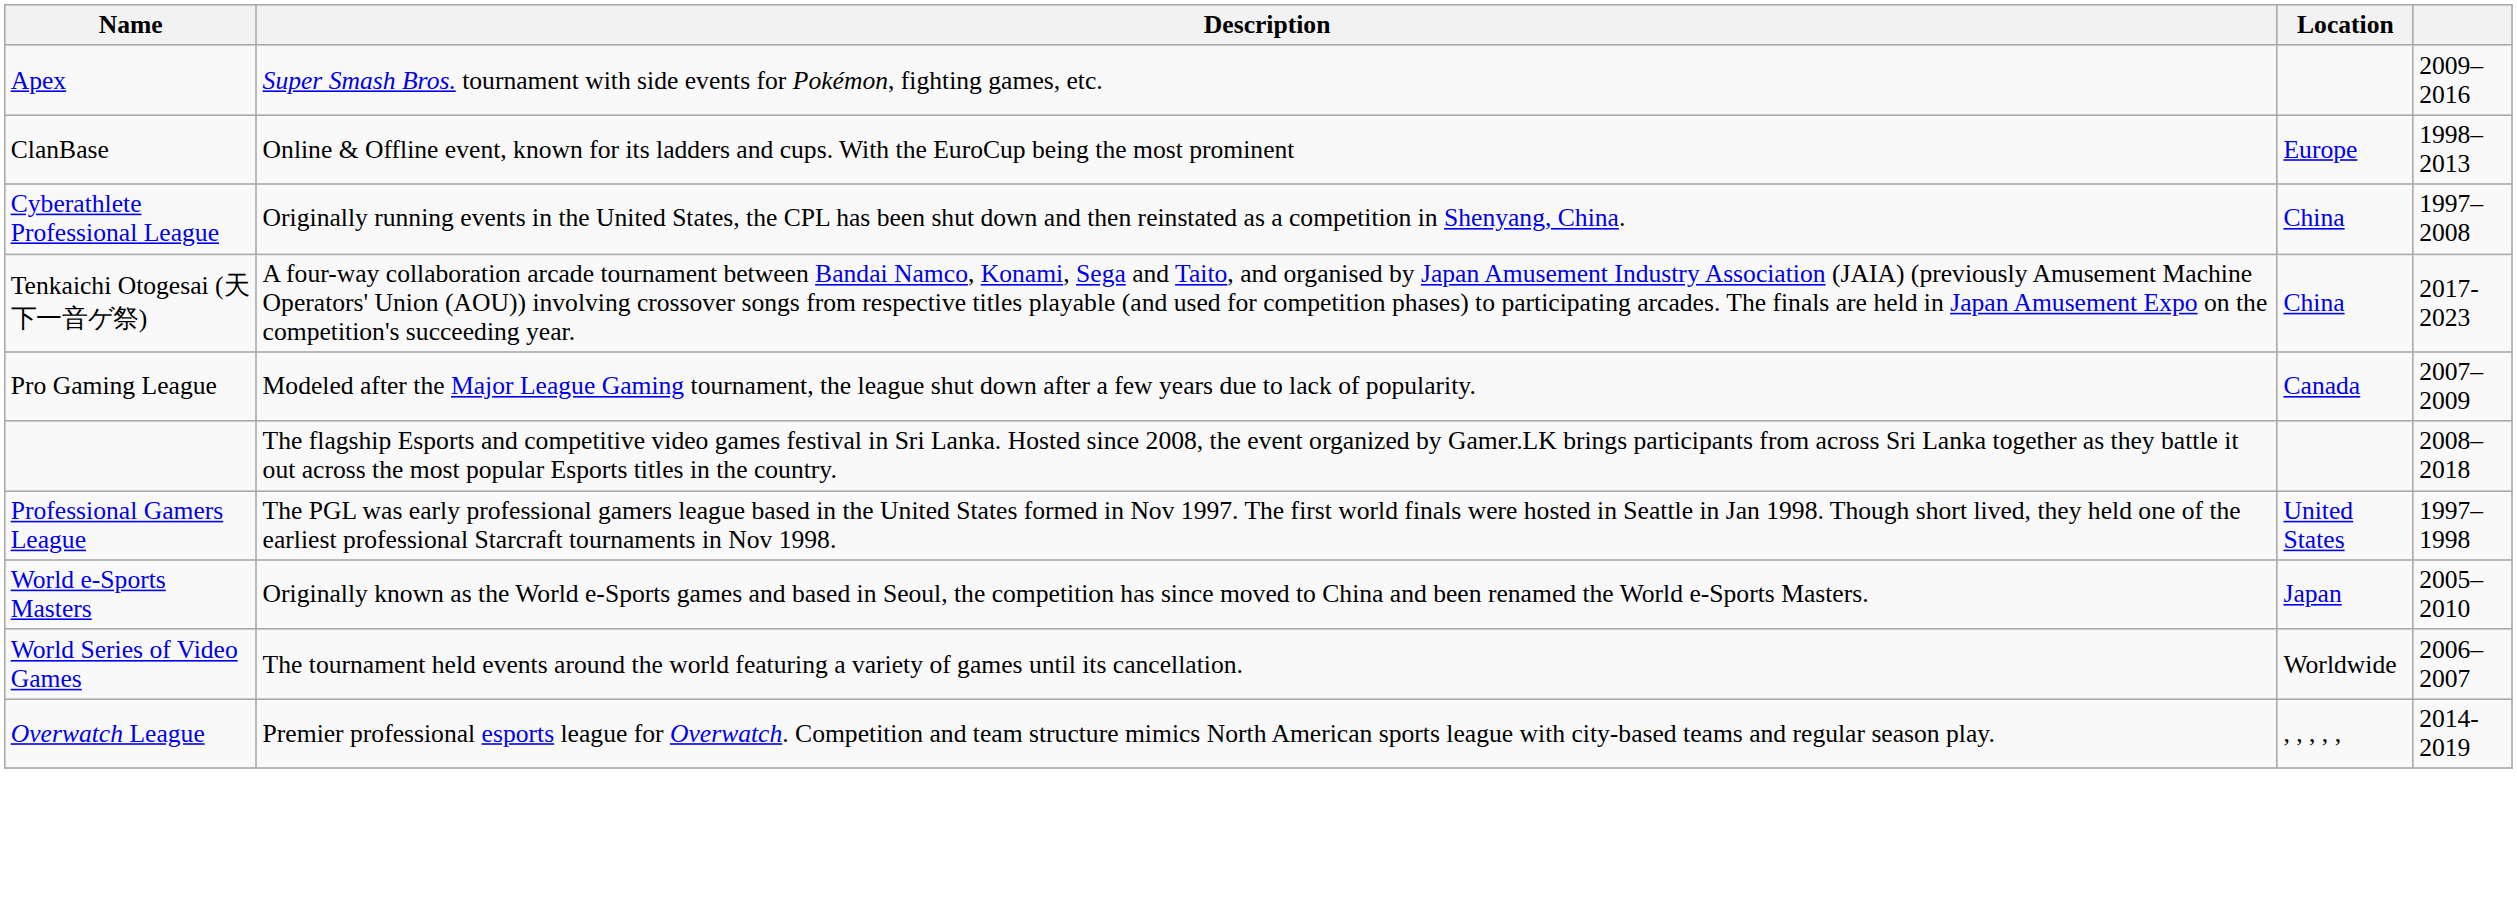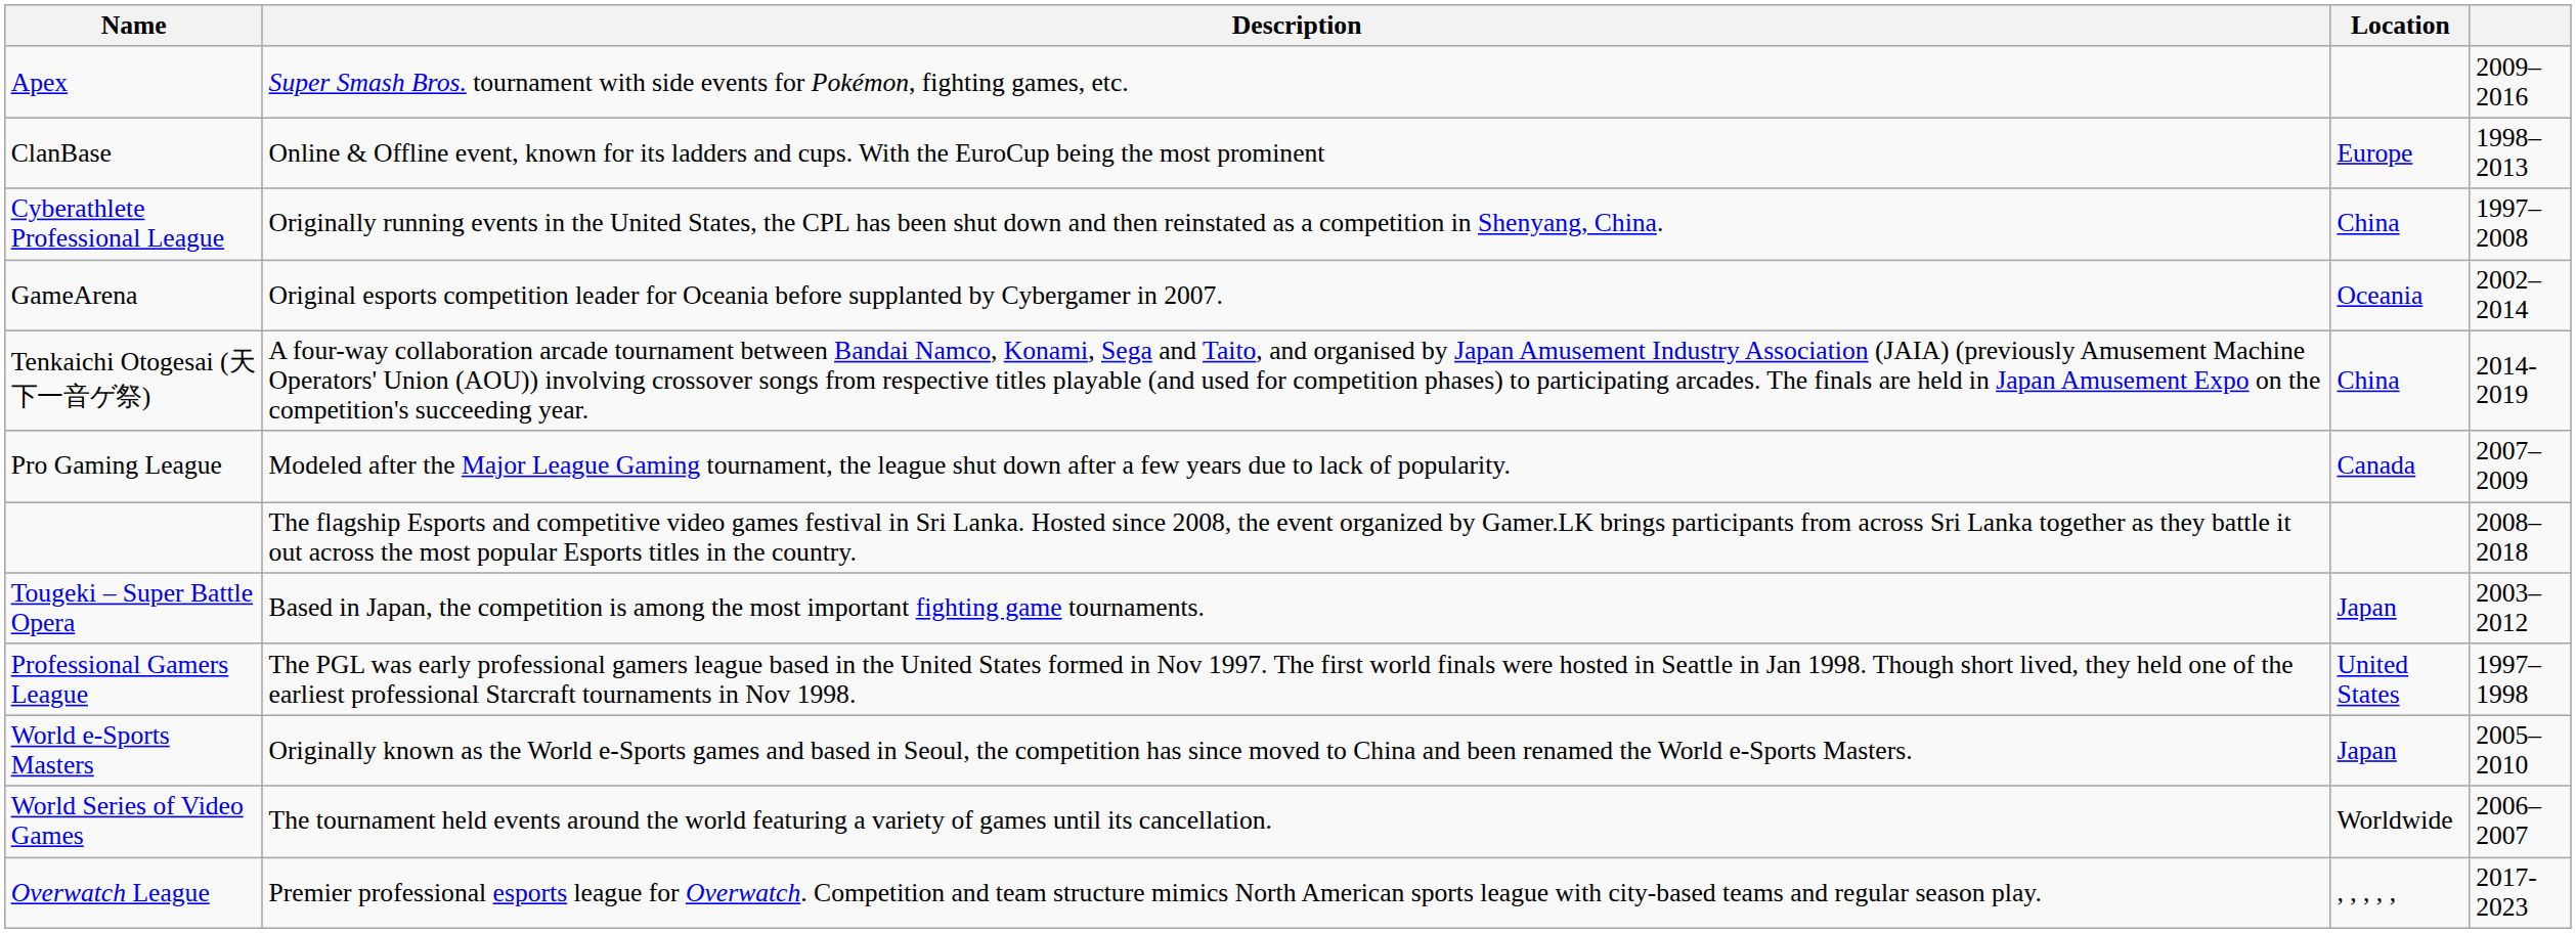+ row: GameArena | Original esports competition leader for Oceania before supplanted by Cybergamer in 2007. | Oceania | 2002–2014
Tenkaichi Otogesai (天下一音ゲ祭) | column 4: 2017-2023 -> 2014-2019
+ row: Tougeki – Super Battle Opera | Based in Japan, the competition is among the most important fighting game tournaments. | Japan | 2003–2012
Overwatch League | column 4: 2014-2019 -> 2017-2023
